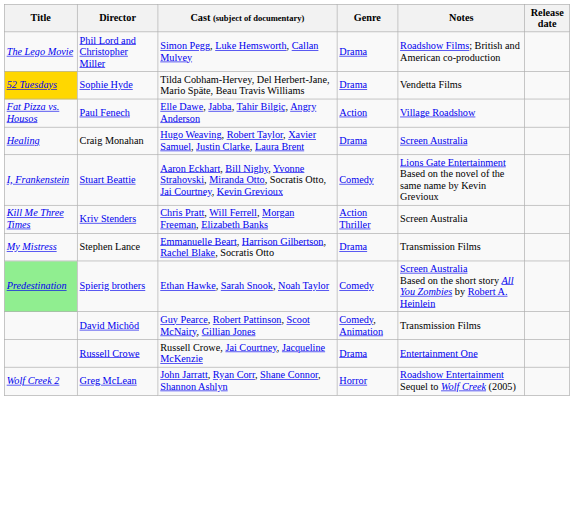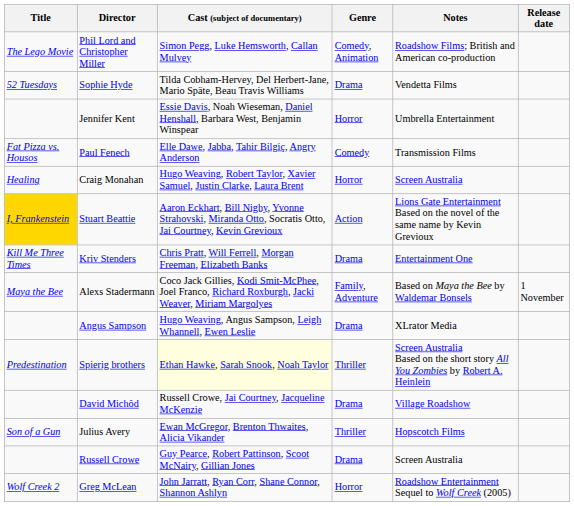Phil Lord and Christopher Miller | Genre: Drama -> Comedy, Animation
Sophie Hyde | Title: gold background -> no background
+ row: Jennifer Kent | Essie Davis, Noah Wieseman, Daniel Henshall, Barbara West, Benjamin Winspear | Horror | Umbrella Entertainment
Paul Fenech | Genre: Action -> Comedy
Paul Fenech | Notes: Village Roadshow -> Transmission Films
Craig Monahan | Genre: Drama -> Horror
Stuart Beattie | Title: no background -> gold background
Stuart Beattie | Genre: Comedy -> Action
Kriv Stenders | Genre: Action Thriller -> Drama
Kriv Stenders | Notes: Screen Australia -> Entertainment One
+ row: Maya the Bee | Alexs Stadermann | Coco Jack Gillies, Kodi Smit-McPhee, Joel Franco, Richard Roxburgh, Jacki Weaver, Miriam Margolyes | Family, Adventure | Based on Maya the Bee by Waldemar Bonsels | 1 November
+ row: Angus Sampson | Hugo Weaving, Angus Sampson, Leigh Whannell, Ewen Leslie | Drama | XLrator Media
- row: My Mistress | Stephen Lance | Emmanuelle Beart, Harrison Gilbertson, Rachel Blake, Socratis Otto | Drama | Transmission Films
Spierig brothers | Title: lightgreen background -> no background
Spierig brothers | Cast (subject of documentary): no background -> lightyellow background
Spierig brothers | Genre: Comedy -> Thriller
David Michôd | Cast (subject of documentary): Guy Pearce, Robert Pattinson, Scoot McNairy, Gillian Jones -> Russell Crowe, Jai Courtney, Jacqueline McKenzie
David Michôd | Genre: Comedy, Animation -> Drama
David Michôd | Notes: Transmission Films -> Village Roadshow
+ row: Son of a Gun | Julius Avery | Ewan McGregor, Brenton Thwaites, Alicia Vikander | Thriller | Hopscotch Films
Russell Crowe | Cast (subject of documentary): Russell Crowe, Jai Courtney, Jacqueline McKenzie -> Guy Pearce, Robert Pattinson, Scoot McNairy, Gillian Jones
Russell Crowe | Notes: Entertainment One -> Screen Australia
